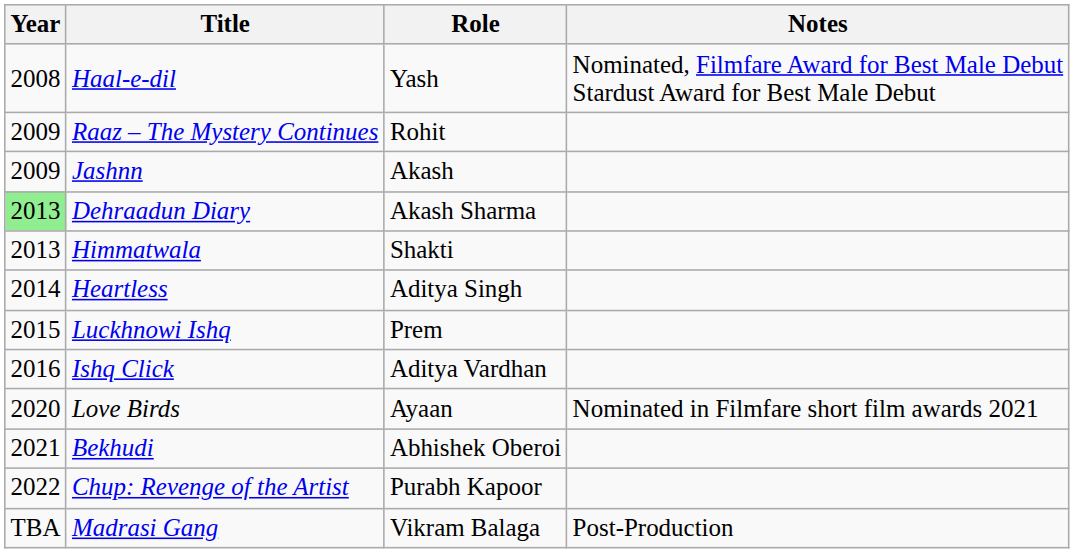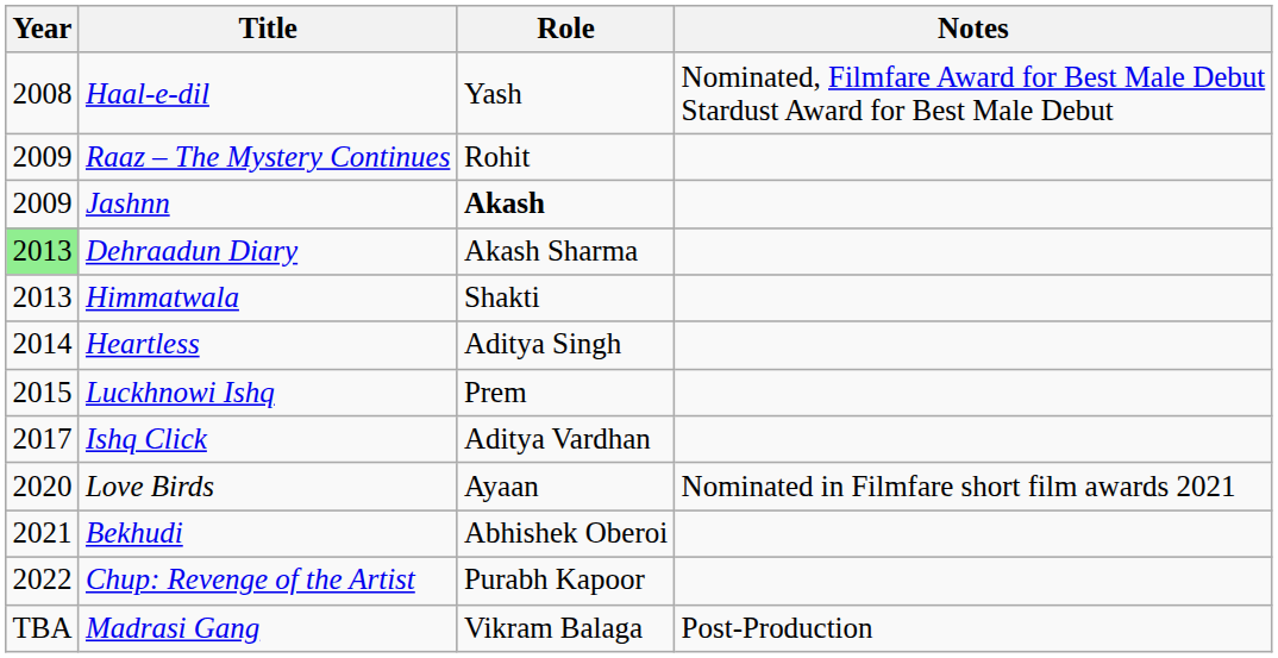Jashnn | Role: normal -> bold
Ishq Click | Year: 2016 -> 2017
